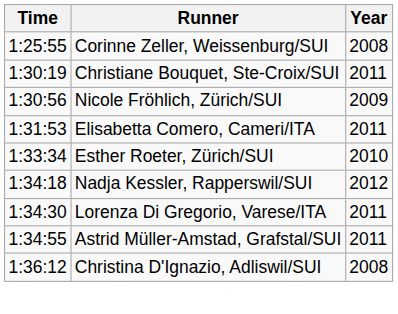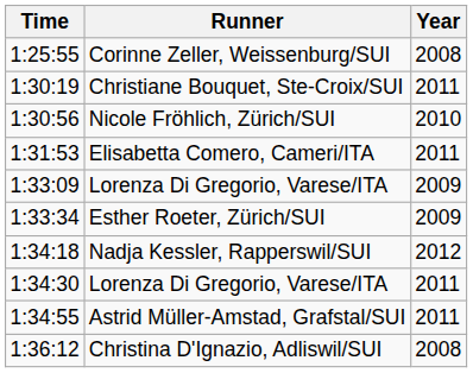Nicole Fröhlich, Zürich/SUI | Year: 2009 -> 2010
+ row: 1:33:09 | Lorenza Di Gregorio, Varese/ITA | 2009
Esther Roeter, Zürich/SUI | Year: 2010 -> 2009
